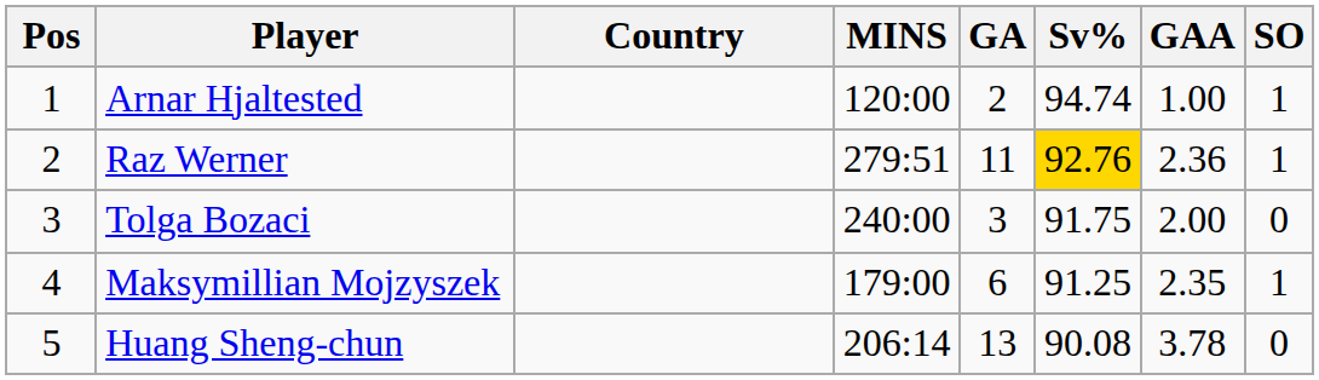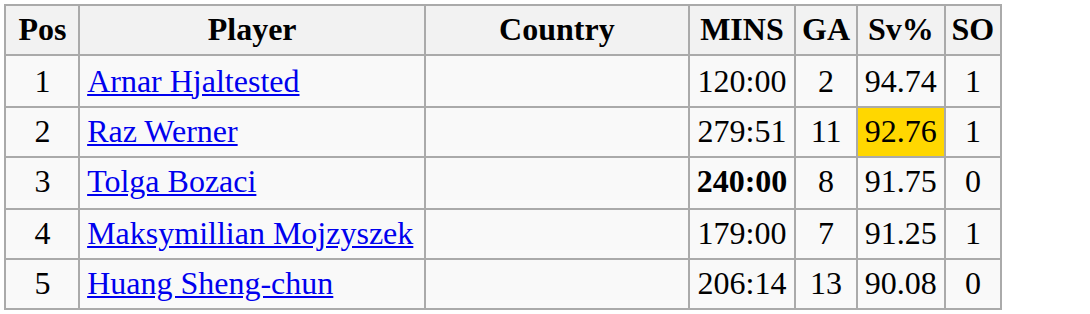- column: GAA | 1.00 | 2.36 | 2.00 | 2.35 | 3.78
Tolga Bozaci | MINS: normal -> bold
Tolga Bozaci | GA: 3 -> 8
Maksymillian Mojzyszek | GA: 6 -> 7
